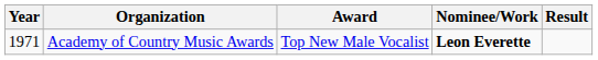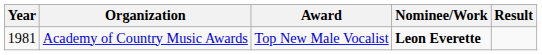Academy of Country Music Awards | Year: 1971 -> 1981
